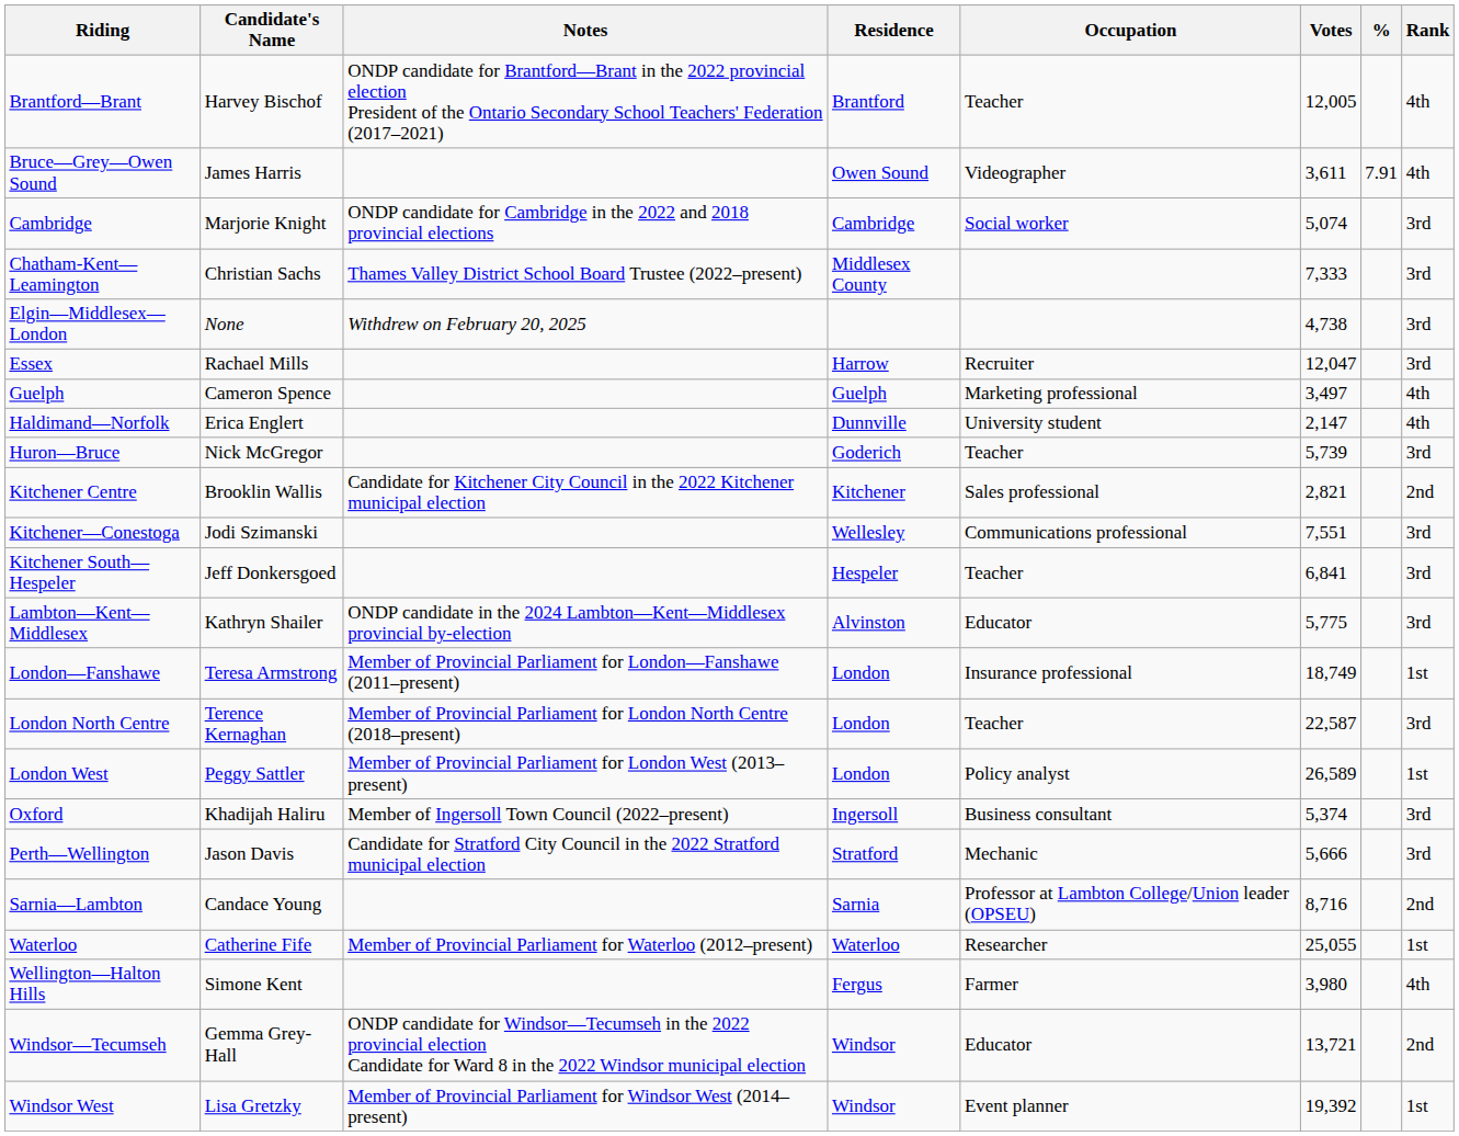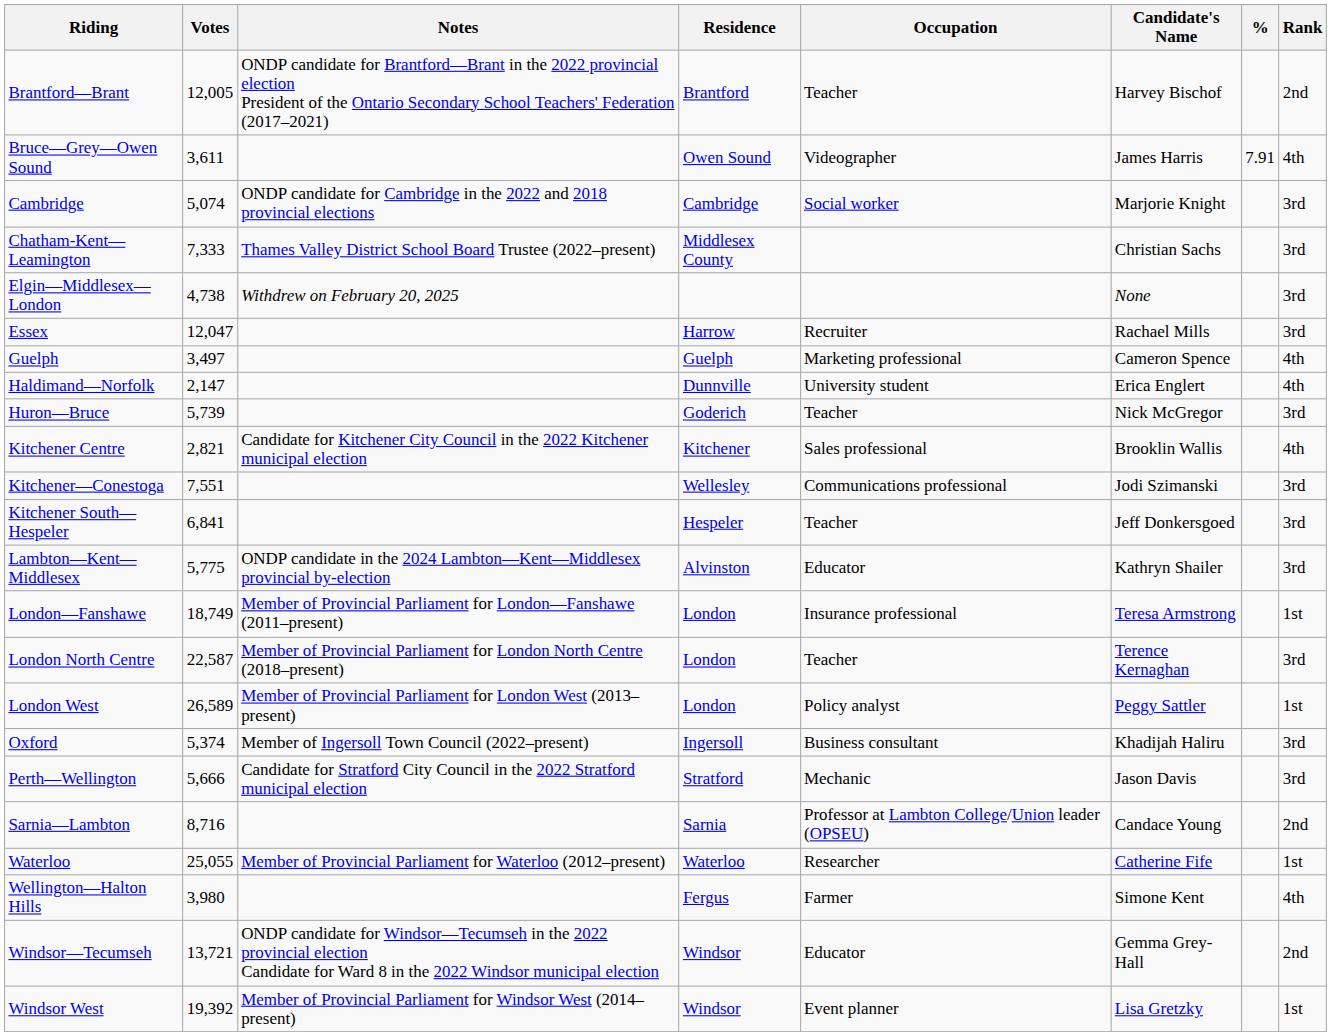columns swapped: Candidate's Name <-> Votes
Brantford—Brant | Rank: 4th -> 2nd
Kitchener Centre | Rank: 2nd -> 4th
